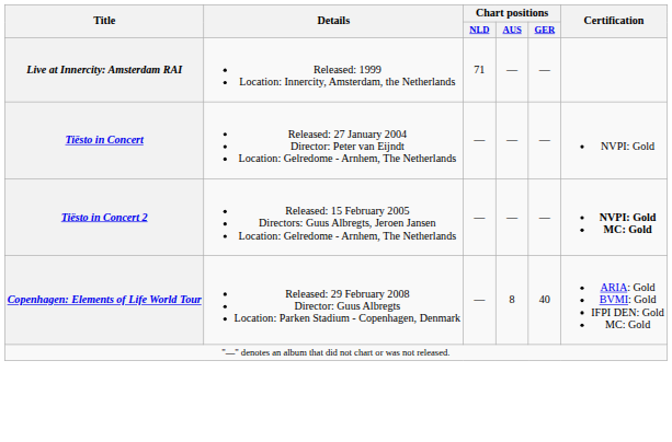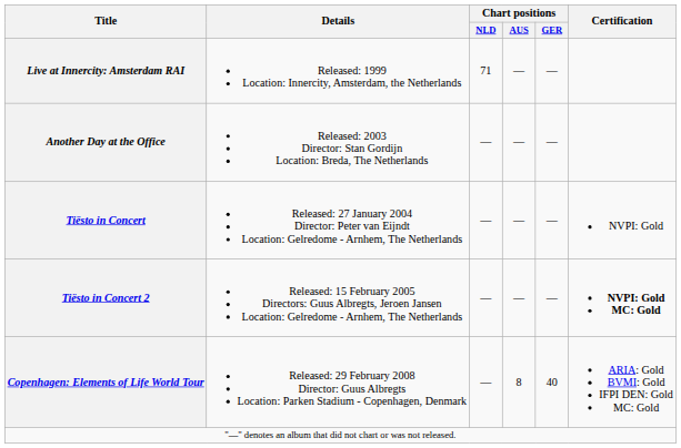+ row: Another Day at the Office | Released: 2003 Director: Stan Gordijn Location: Breda, The Netherlands | — | — | —
